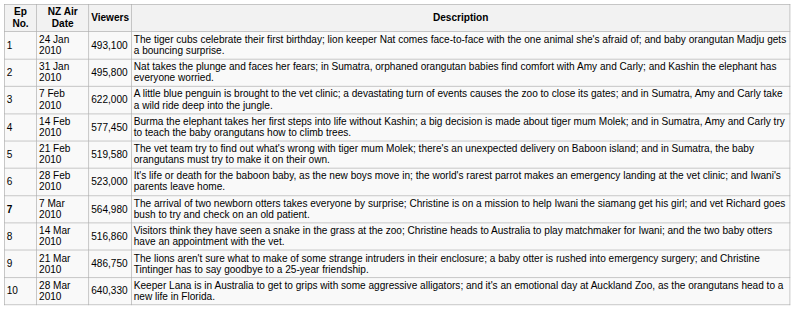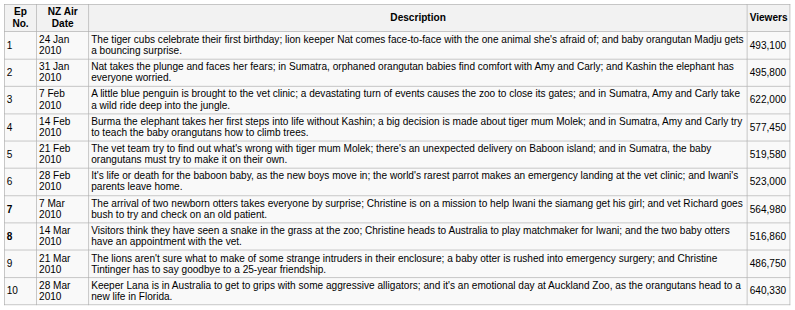columns swapped: Description <-> Viewers
14 Mar 2010 | Ep No.: normal -> bold
